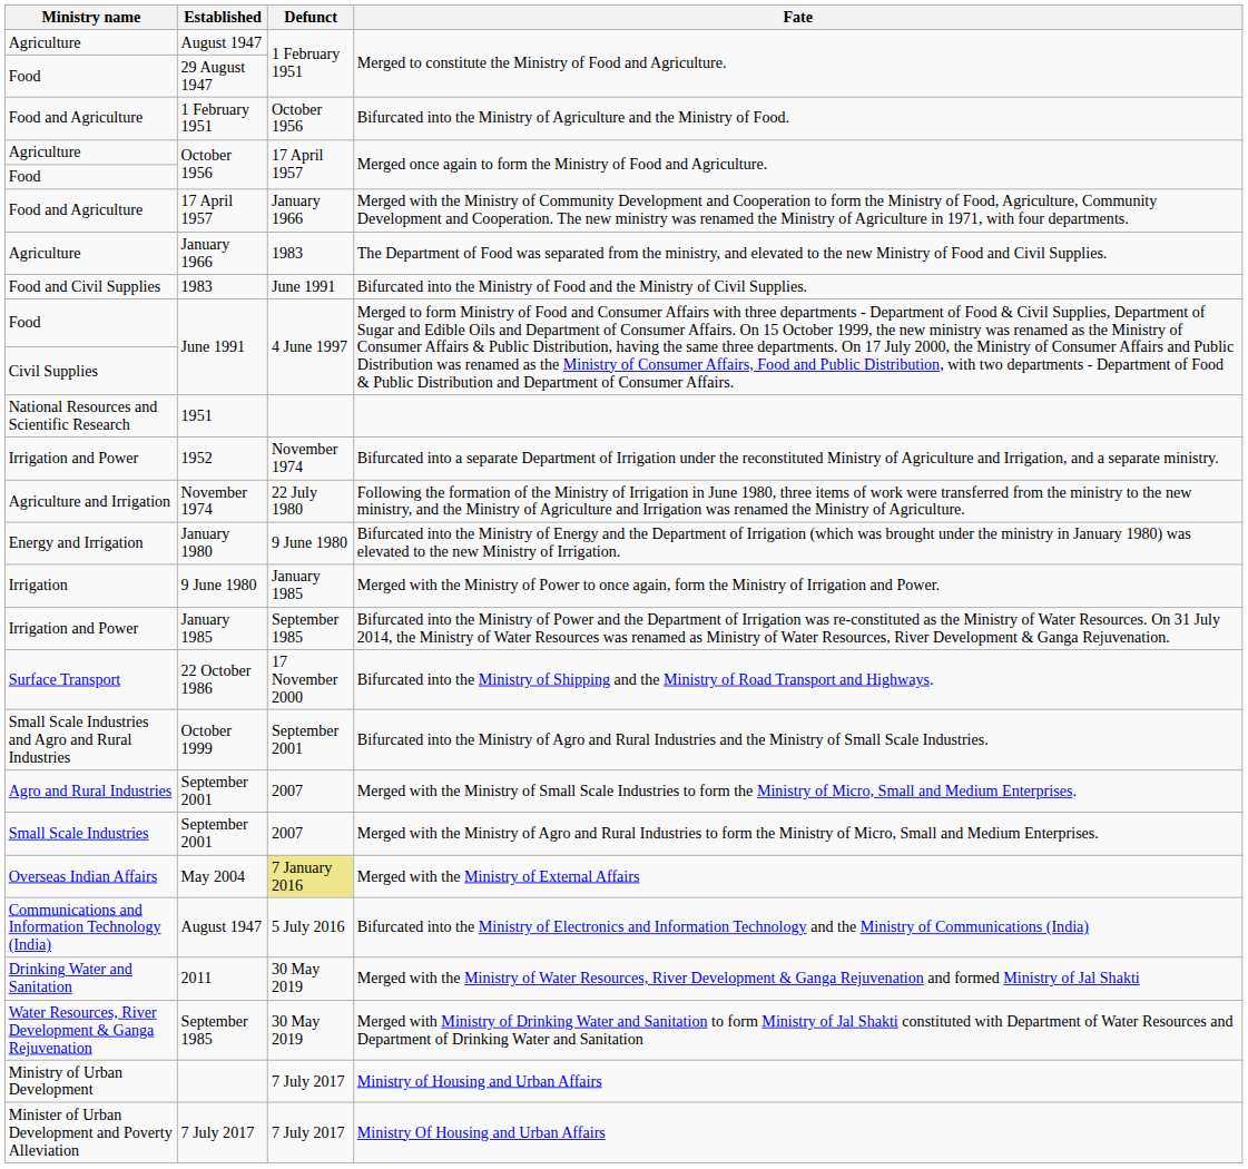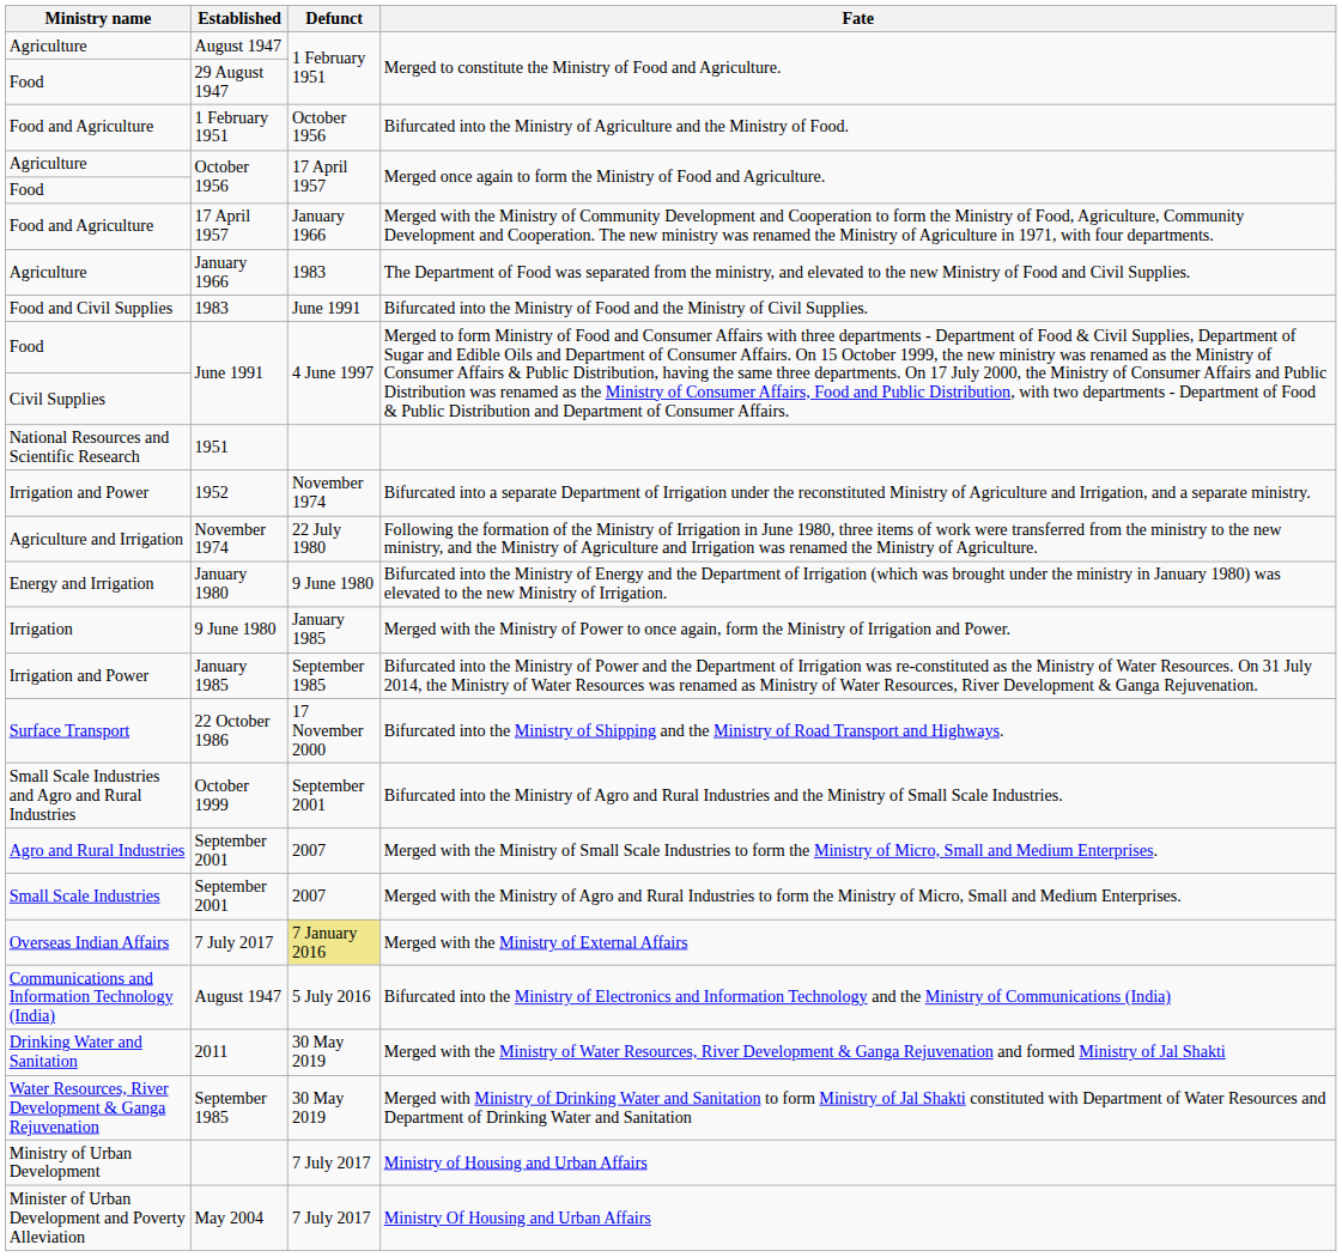Merged with the Ministry of External Affairs | Established: May 2004 -> 7 July 2017
Ministry Of Housing and Urban Affairs | Established: 7 July 2017 -> May 2004
